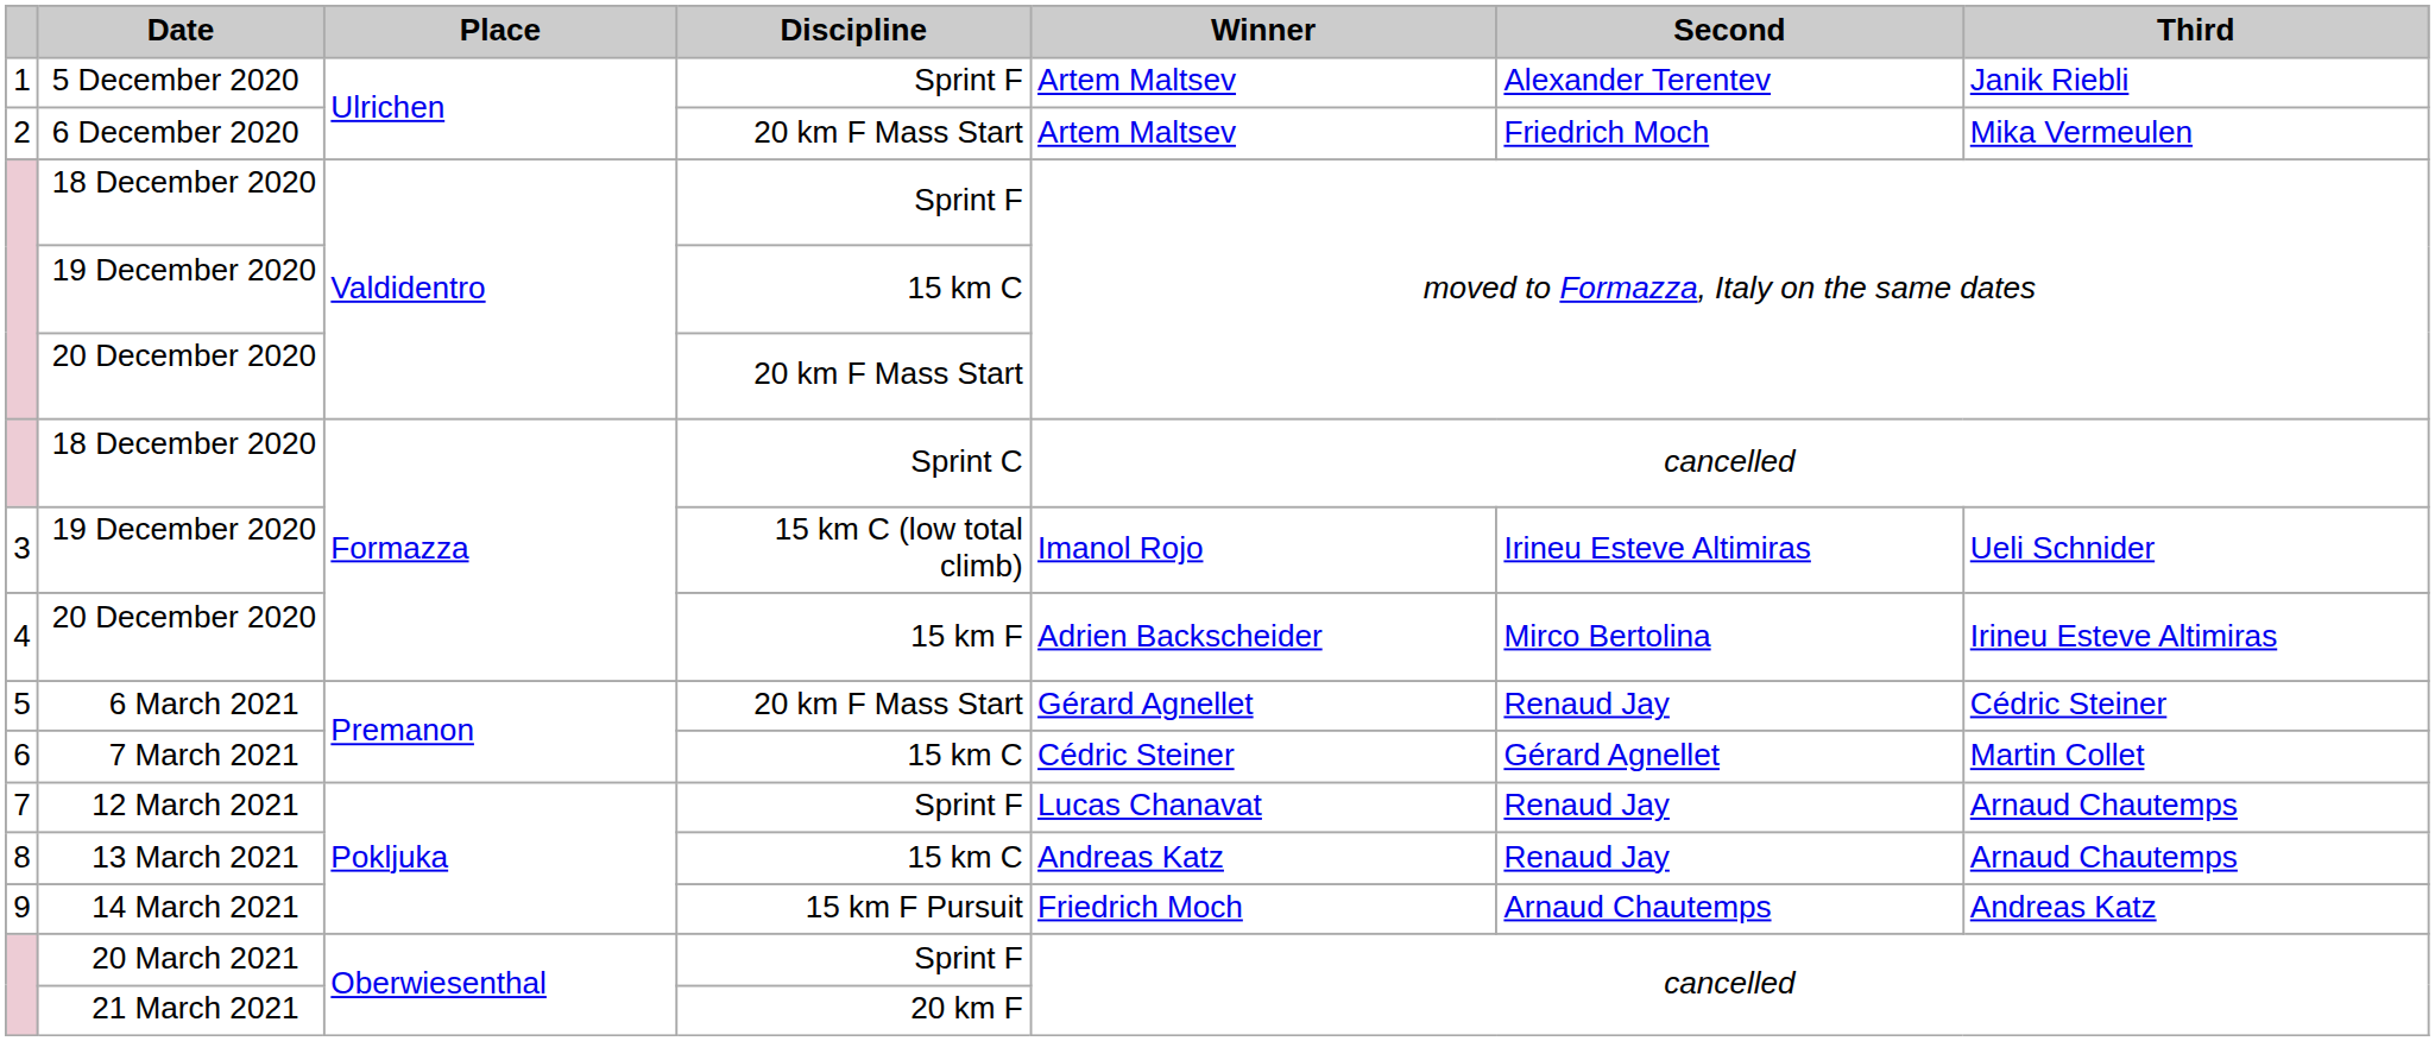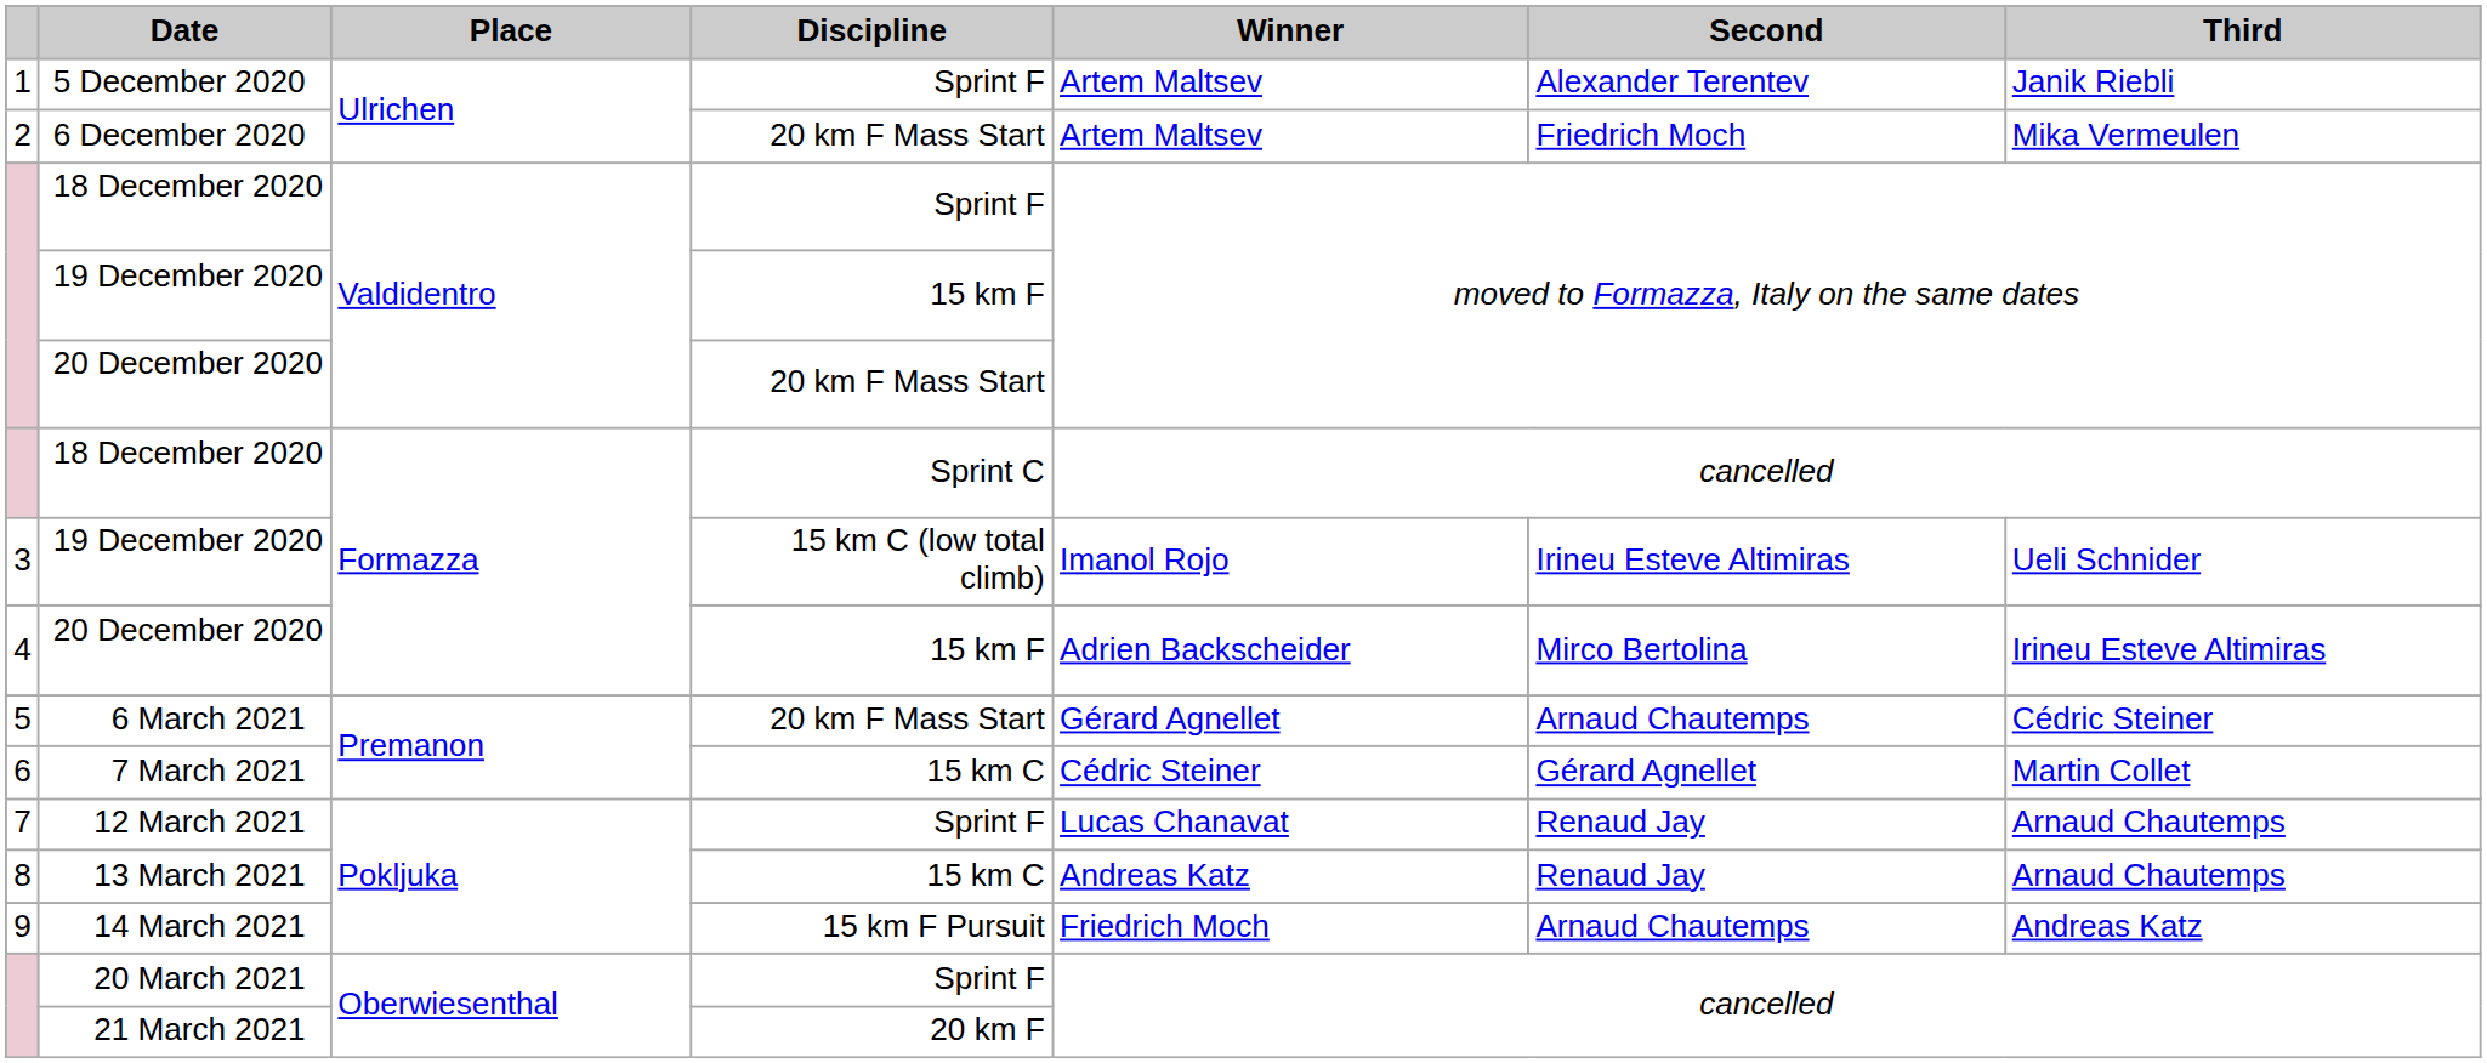19 December 2020 / Valdidentro | Discipline: 15 km C -> 15 km F
6 March 2021 | Second: Renaud Jay -> Arnaud Chautemps
